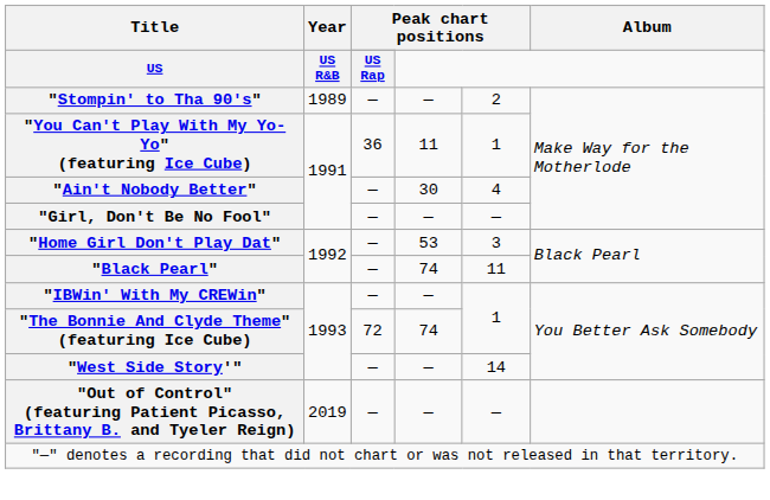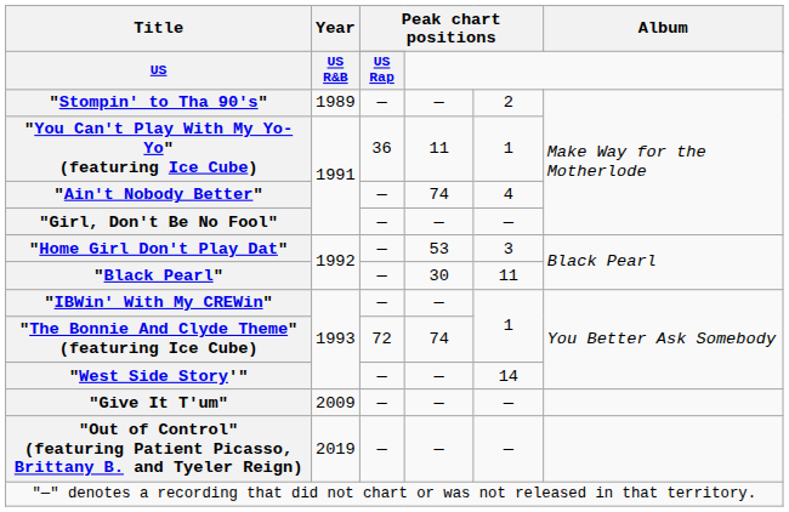"Ain't Nobody Better" | column 4: 30 -> 74
"Black Pearl" | column 4: 74 -> 30
+ row: "Give It T'um" | 2009 | — | — | —
